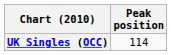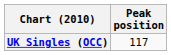UK Singles (OCC) | Peak position: 114 -> 117
